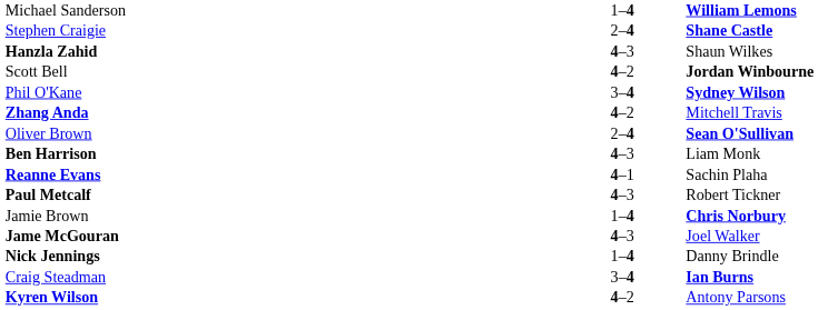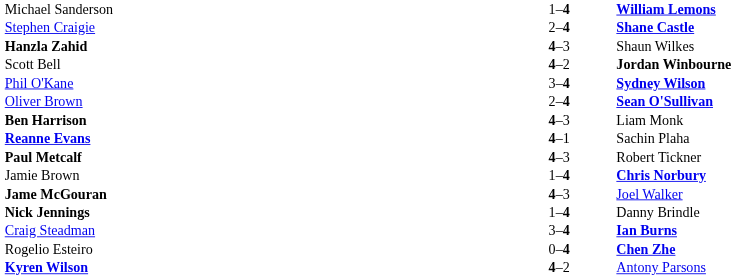- row: Zhang Anda | 4–2 | Mitchell Travis
+ row: Rogelio Esteiro | 0–4 | Chen Zhe
